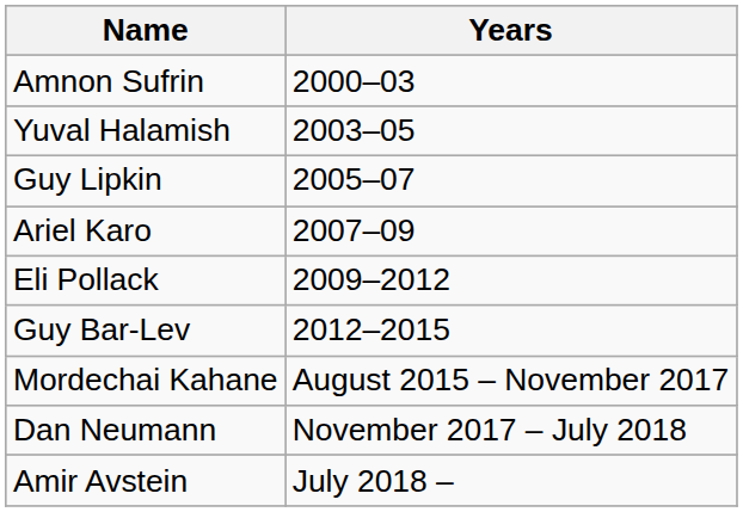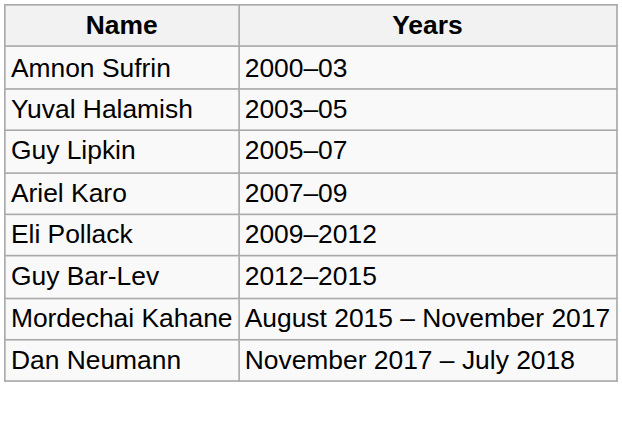- row: Amir Avstein | July 2018 –
